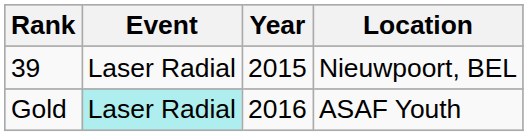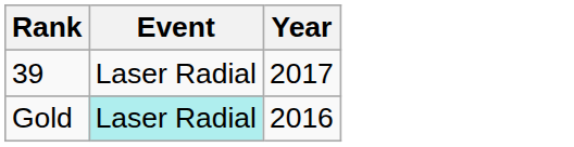- column: Location | Nieuwpoort, BEL | ASAF Youth
39 | Year: 2015 -> 2017
